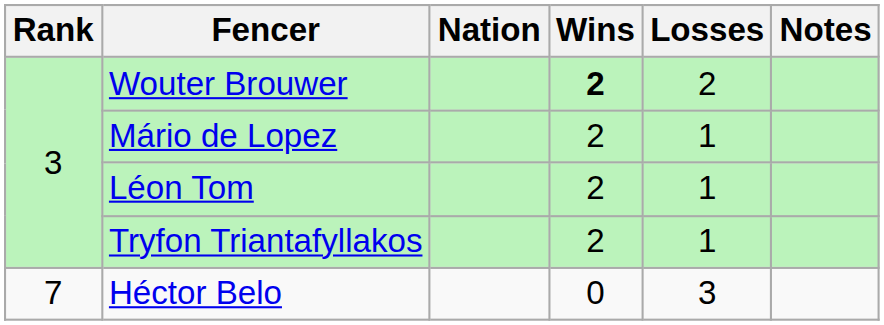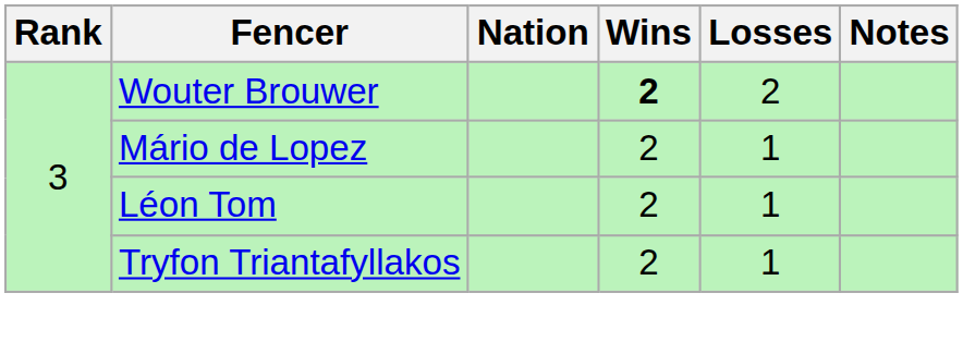- row: 7 | Héctor Belo | 0 | 3
